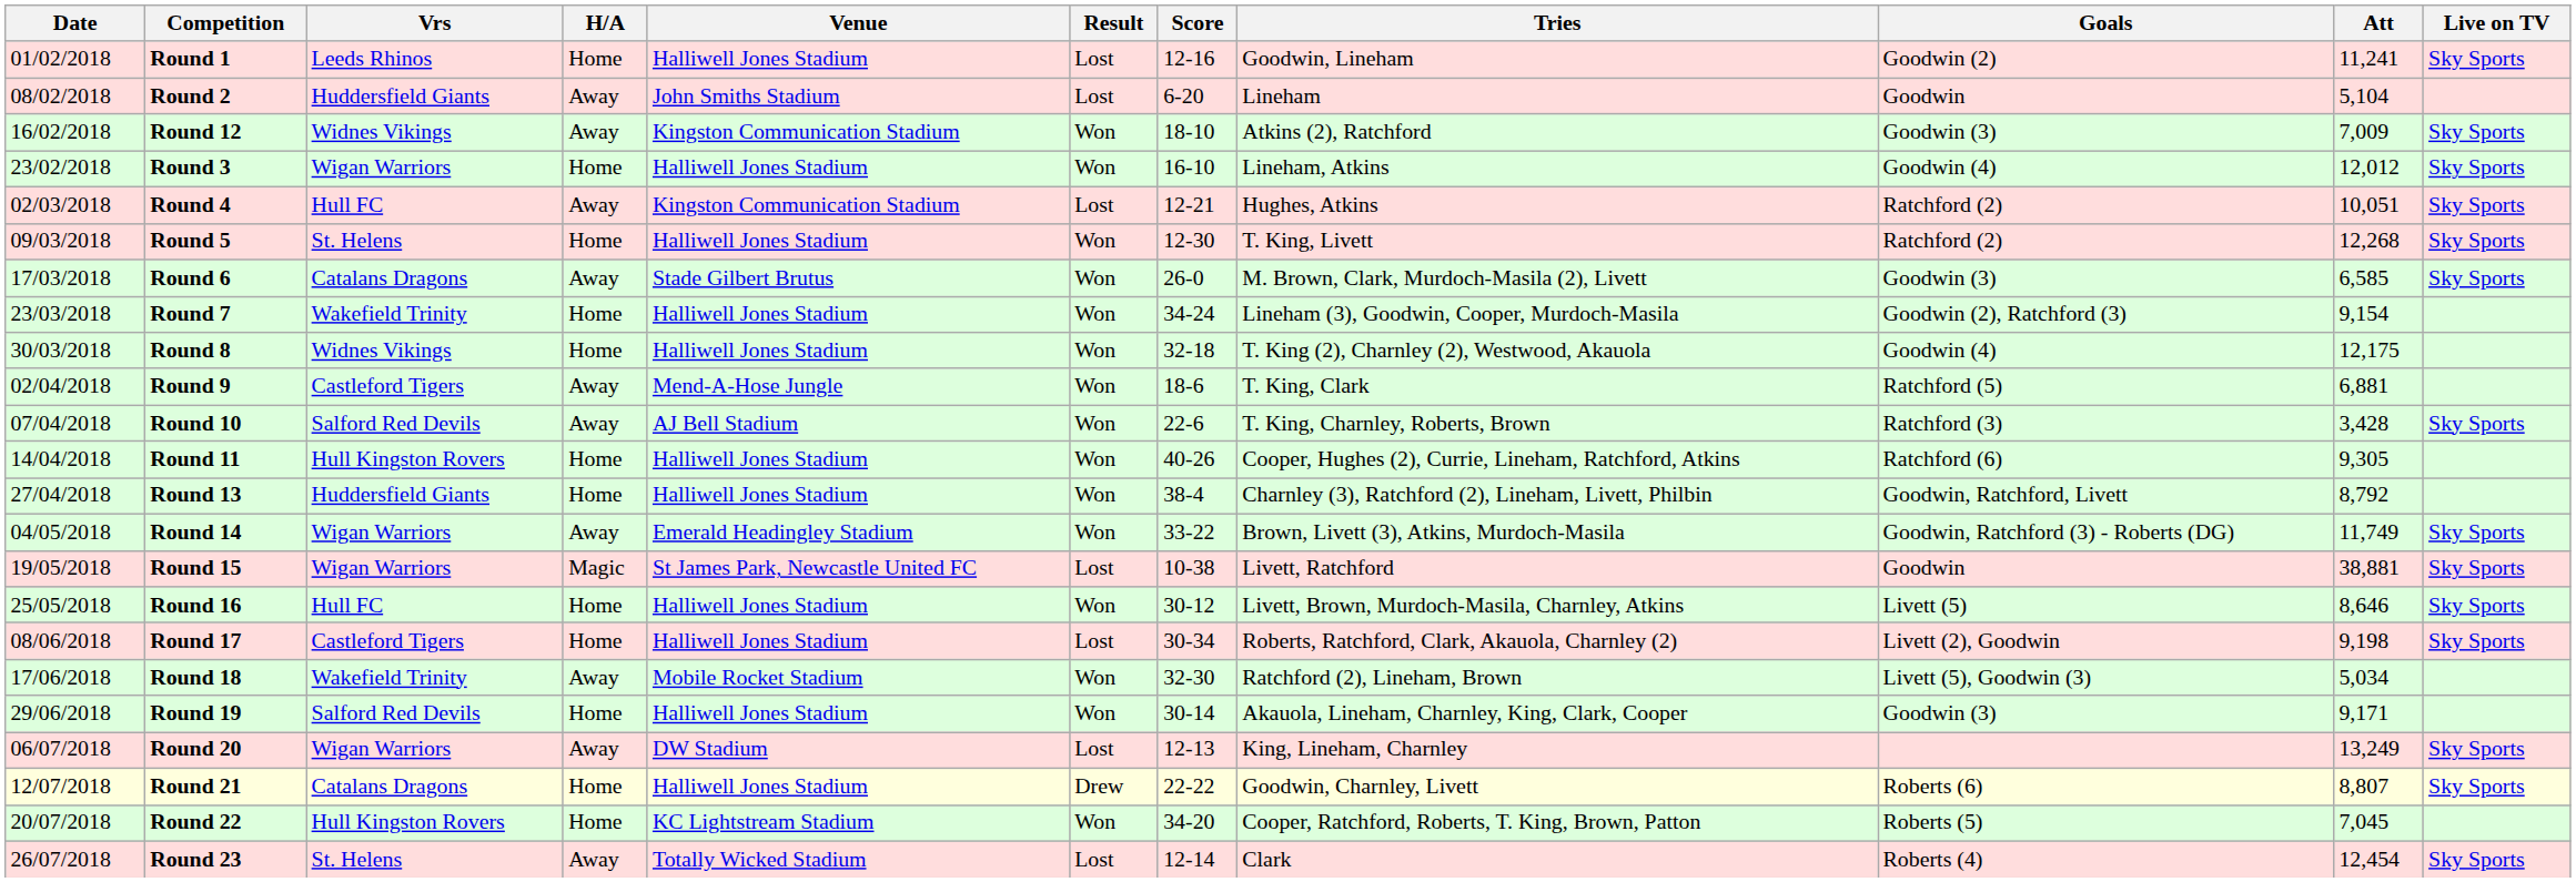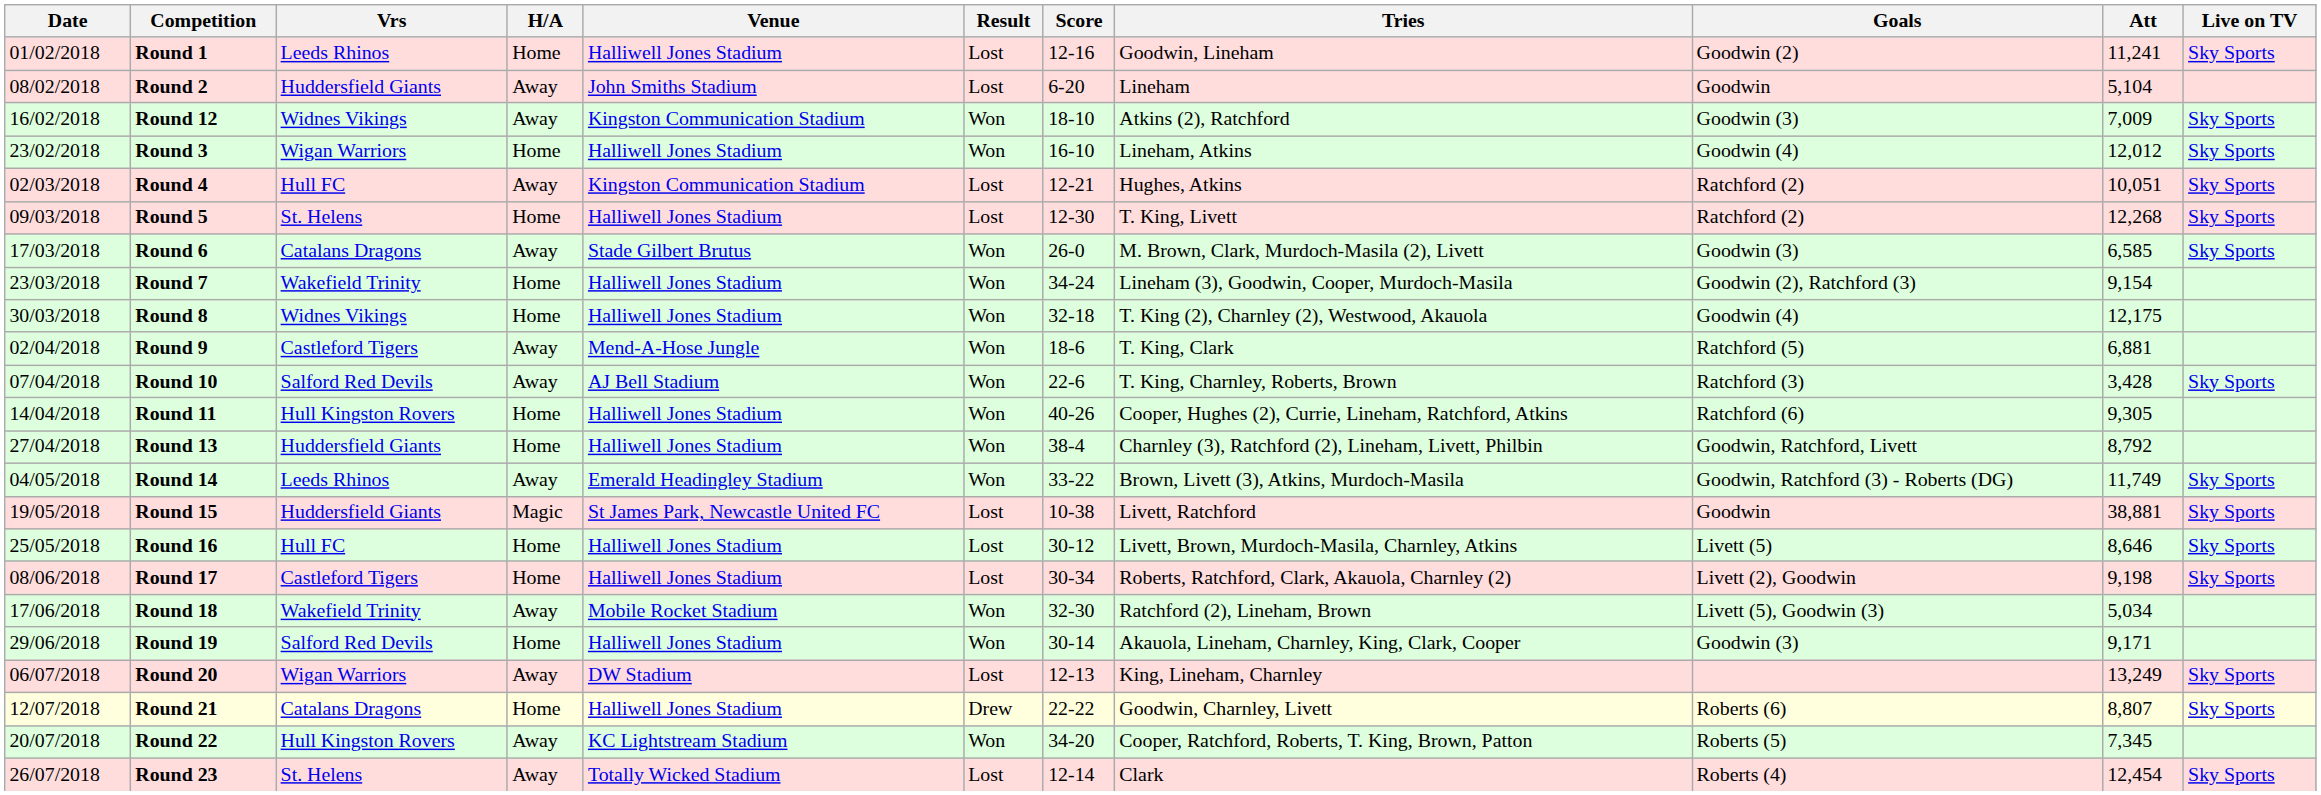Round 5 | Result: Won -> Lost
Round 14 | Vrs: Wigan Warriors -> Leeds Rhinos
Round 15 | Vrs: Wigan Warriors -> Huddersfield Giants
Round 16 | Result: Won -> Lost
Round 22 | H/A: Home -> Away
Round 22 | Att: 7,045 -> 7,345
